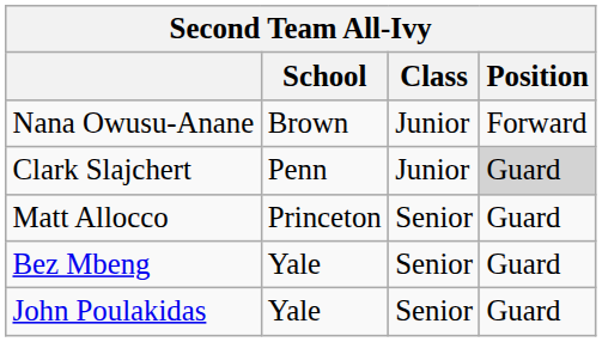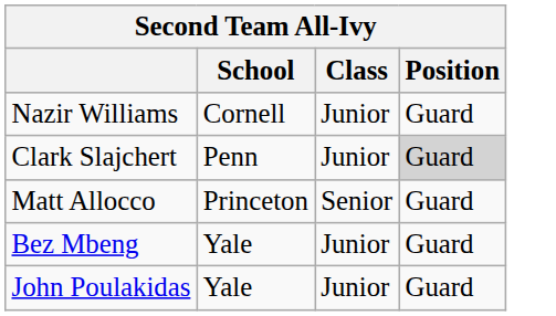- row: Nana Owusu-Anane | Brown | Junior | Forward
+ row: Nazir Williams | Cornell | Junior | Guard
Bez Mbeng | Class: Senior -> Junior
John Poulakidas | Class: Senior -> Junior
